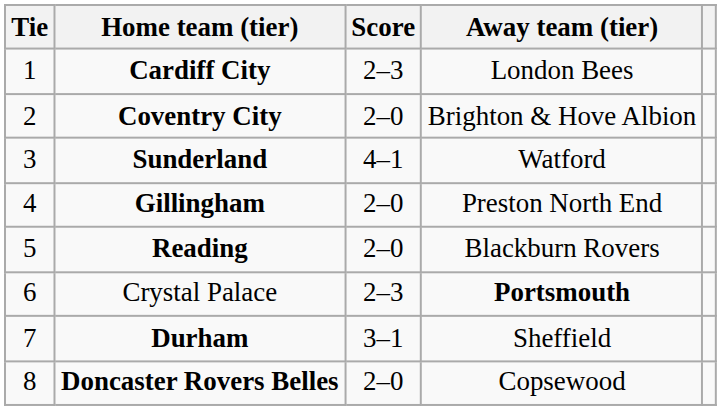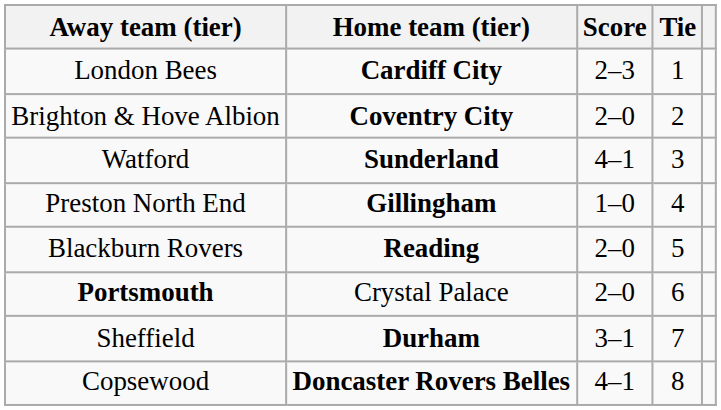columns swapped: Tie <-> Away team (tier)
Gillingham | Score: 2–0 -> 1–0
Crystal Palace | Score: 2–3 -> 2–0
Doncaster Rovers Belles | Score: 2–0 -> 4–1
